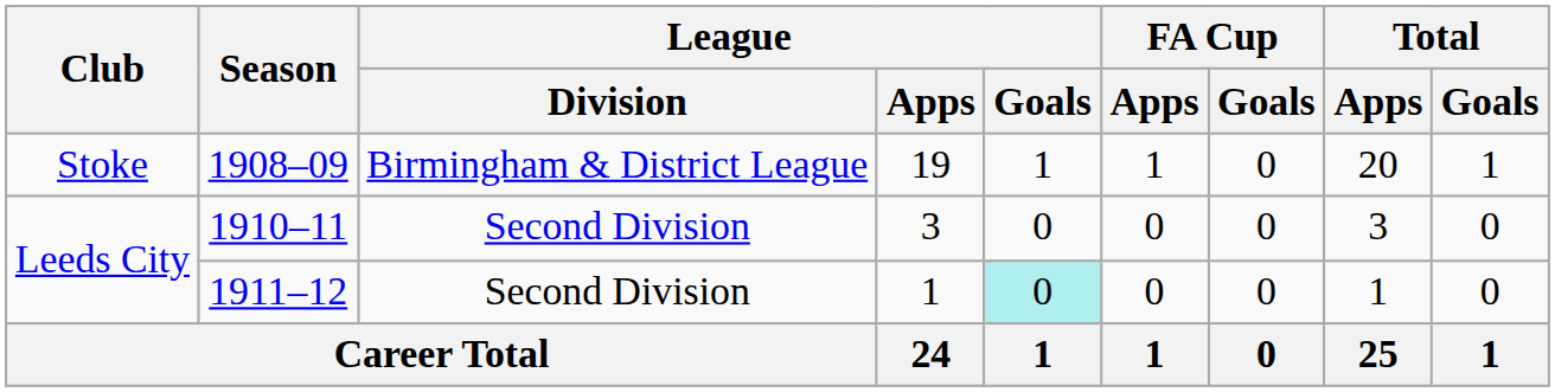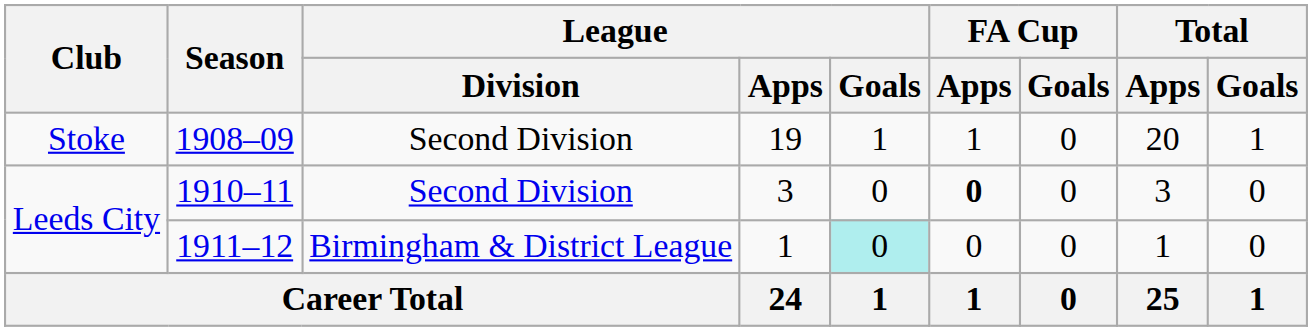1908–09 | League / Division: Birmingham & District League -> Second Division
1910–11 | FA Cup / Apps: normal -> bold
1911–12 | League / Division: Second Division -> Birmingham & District League
